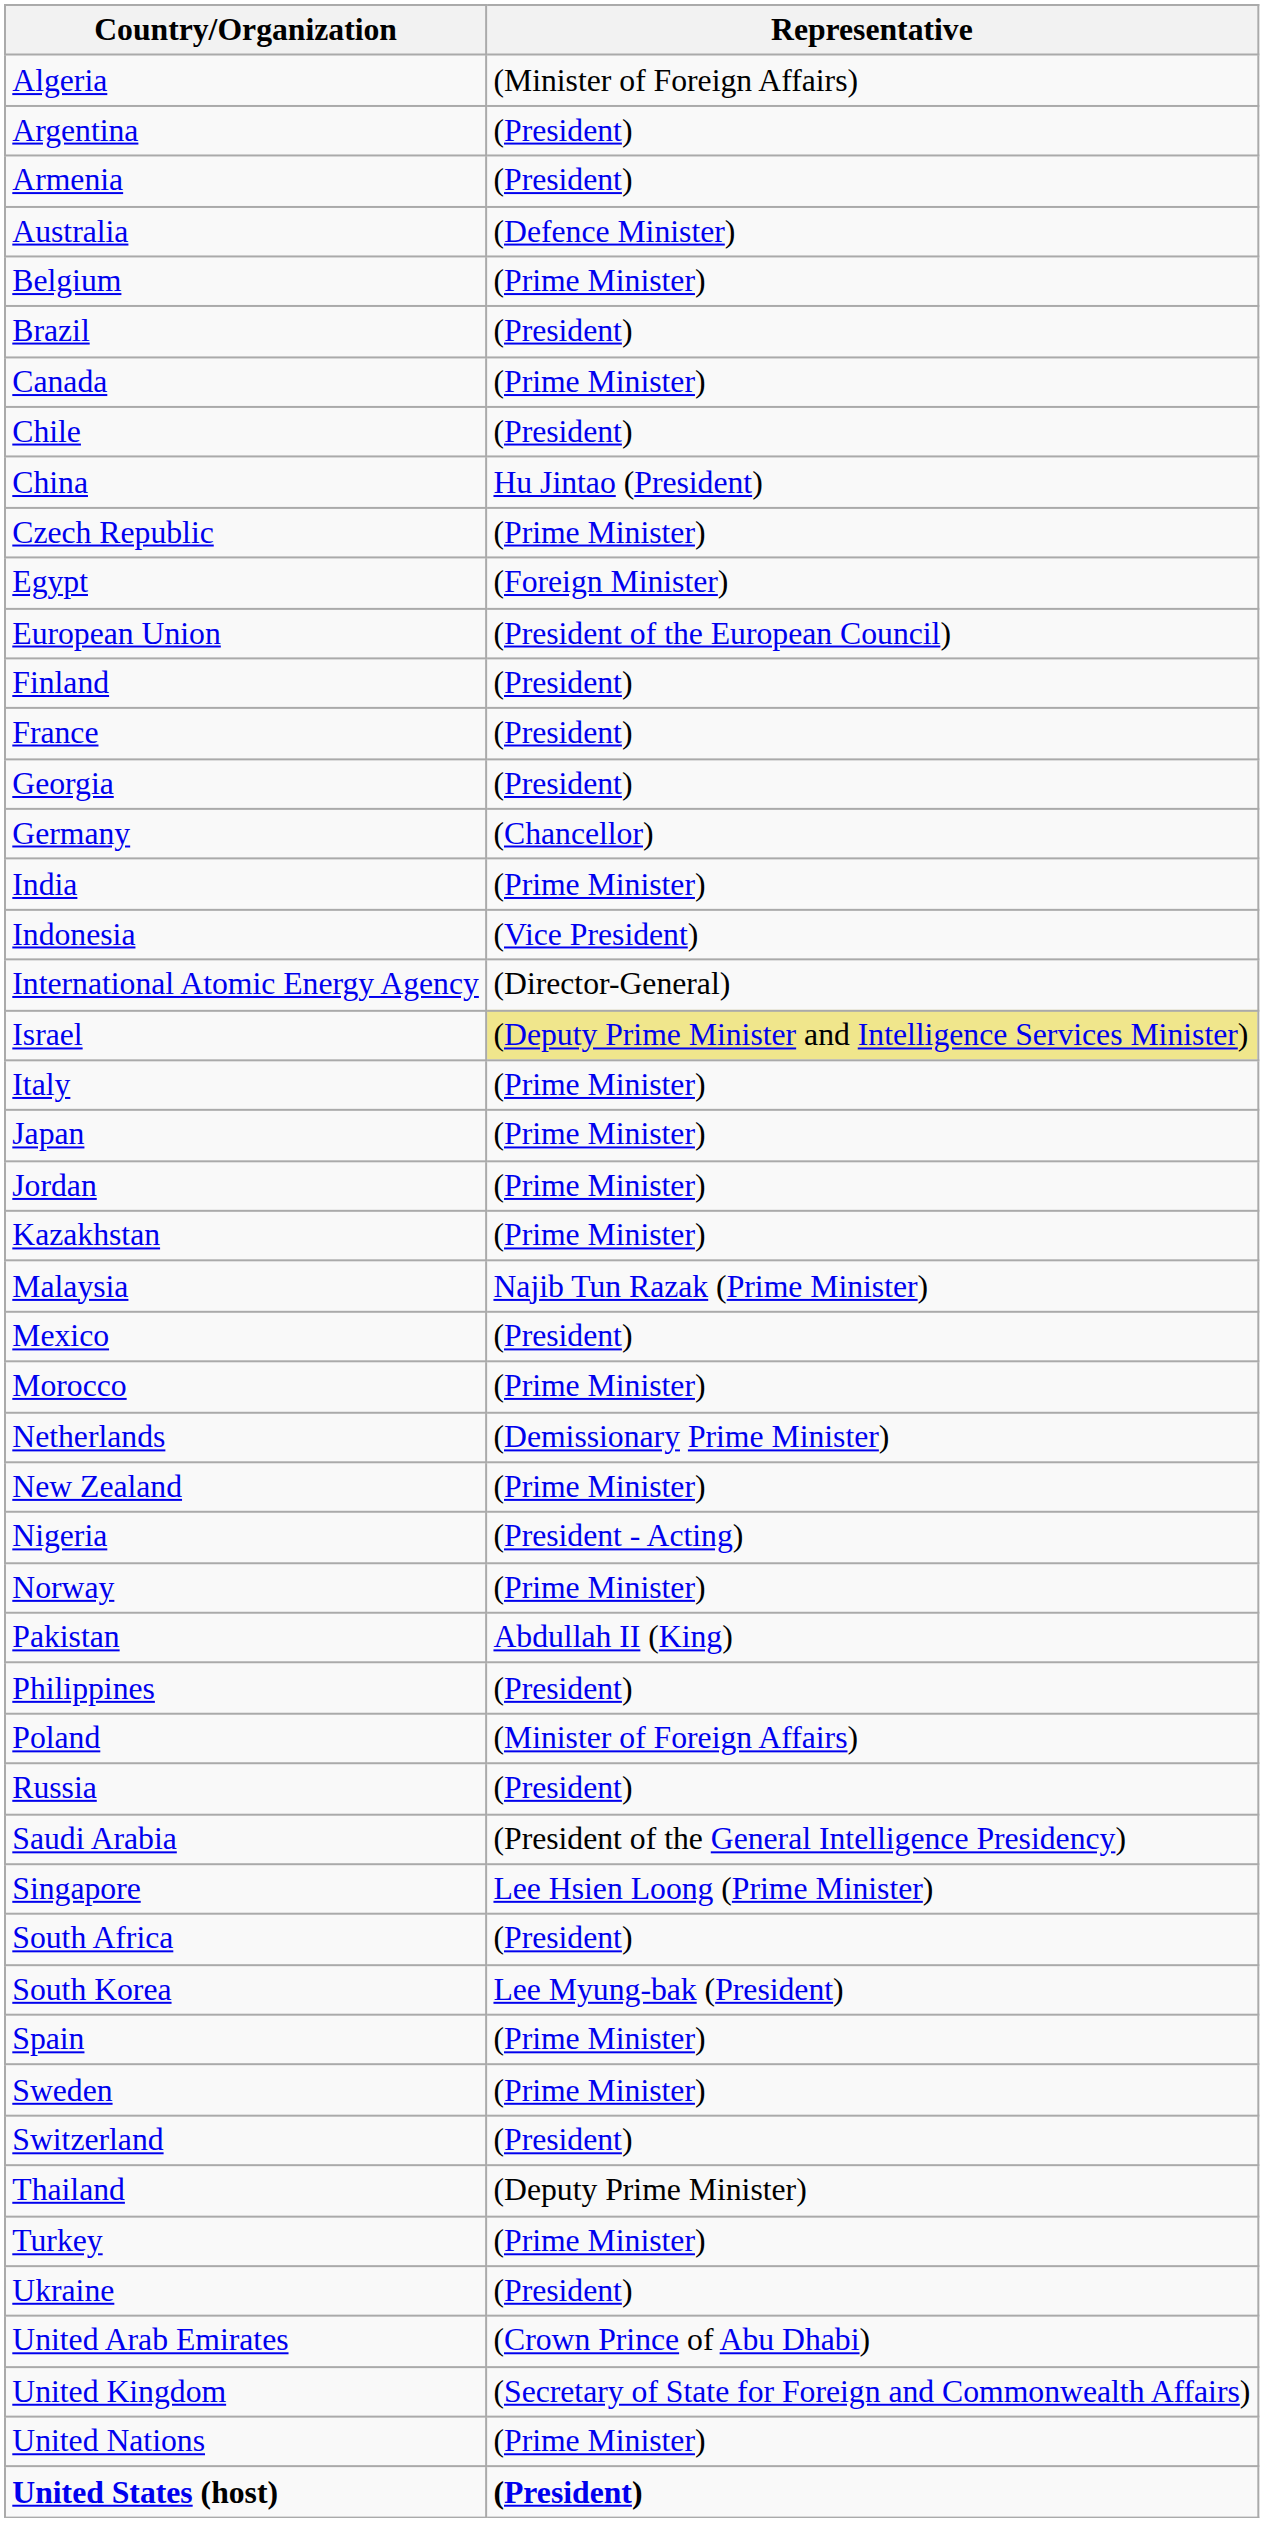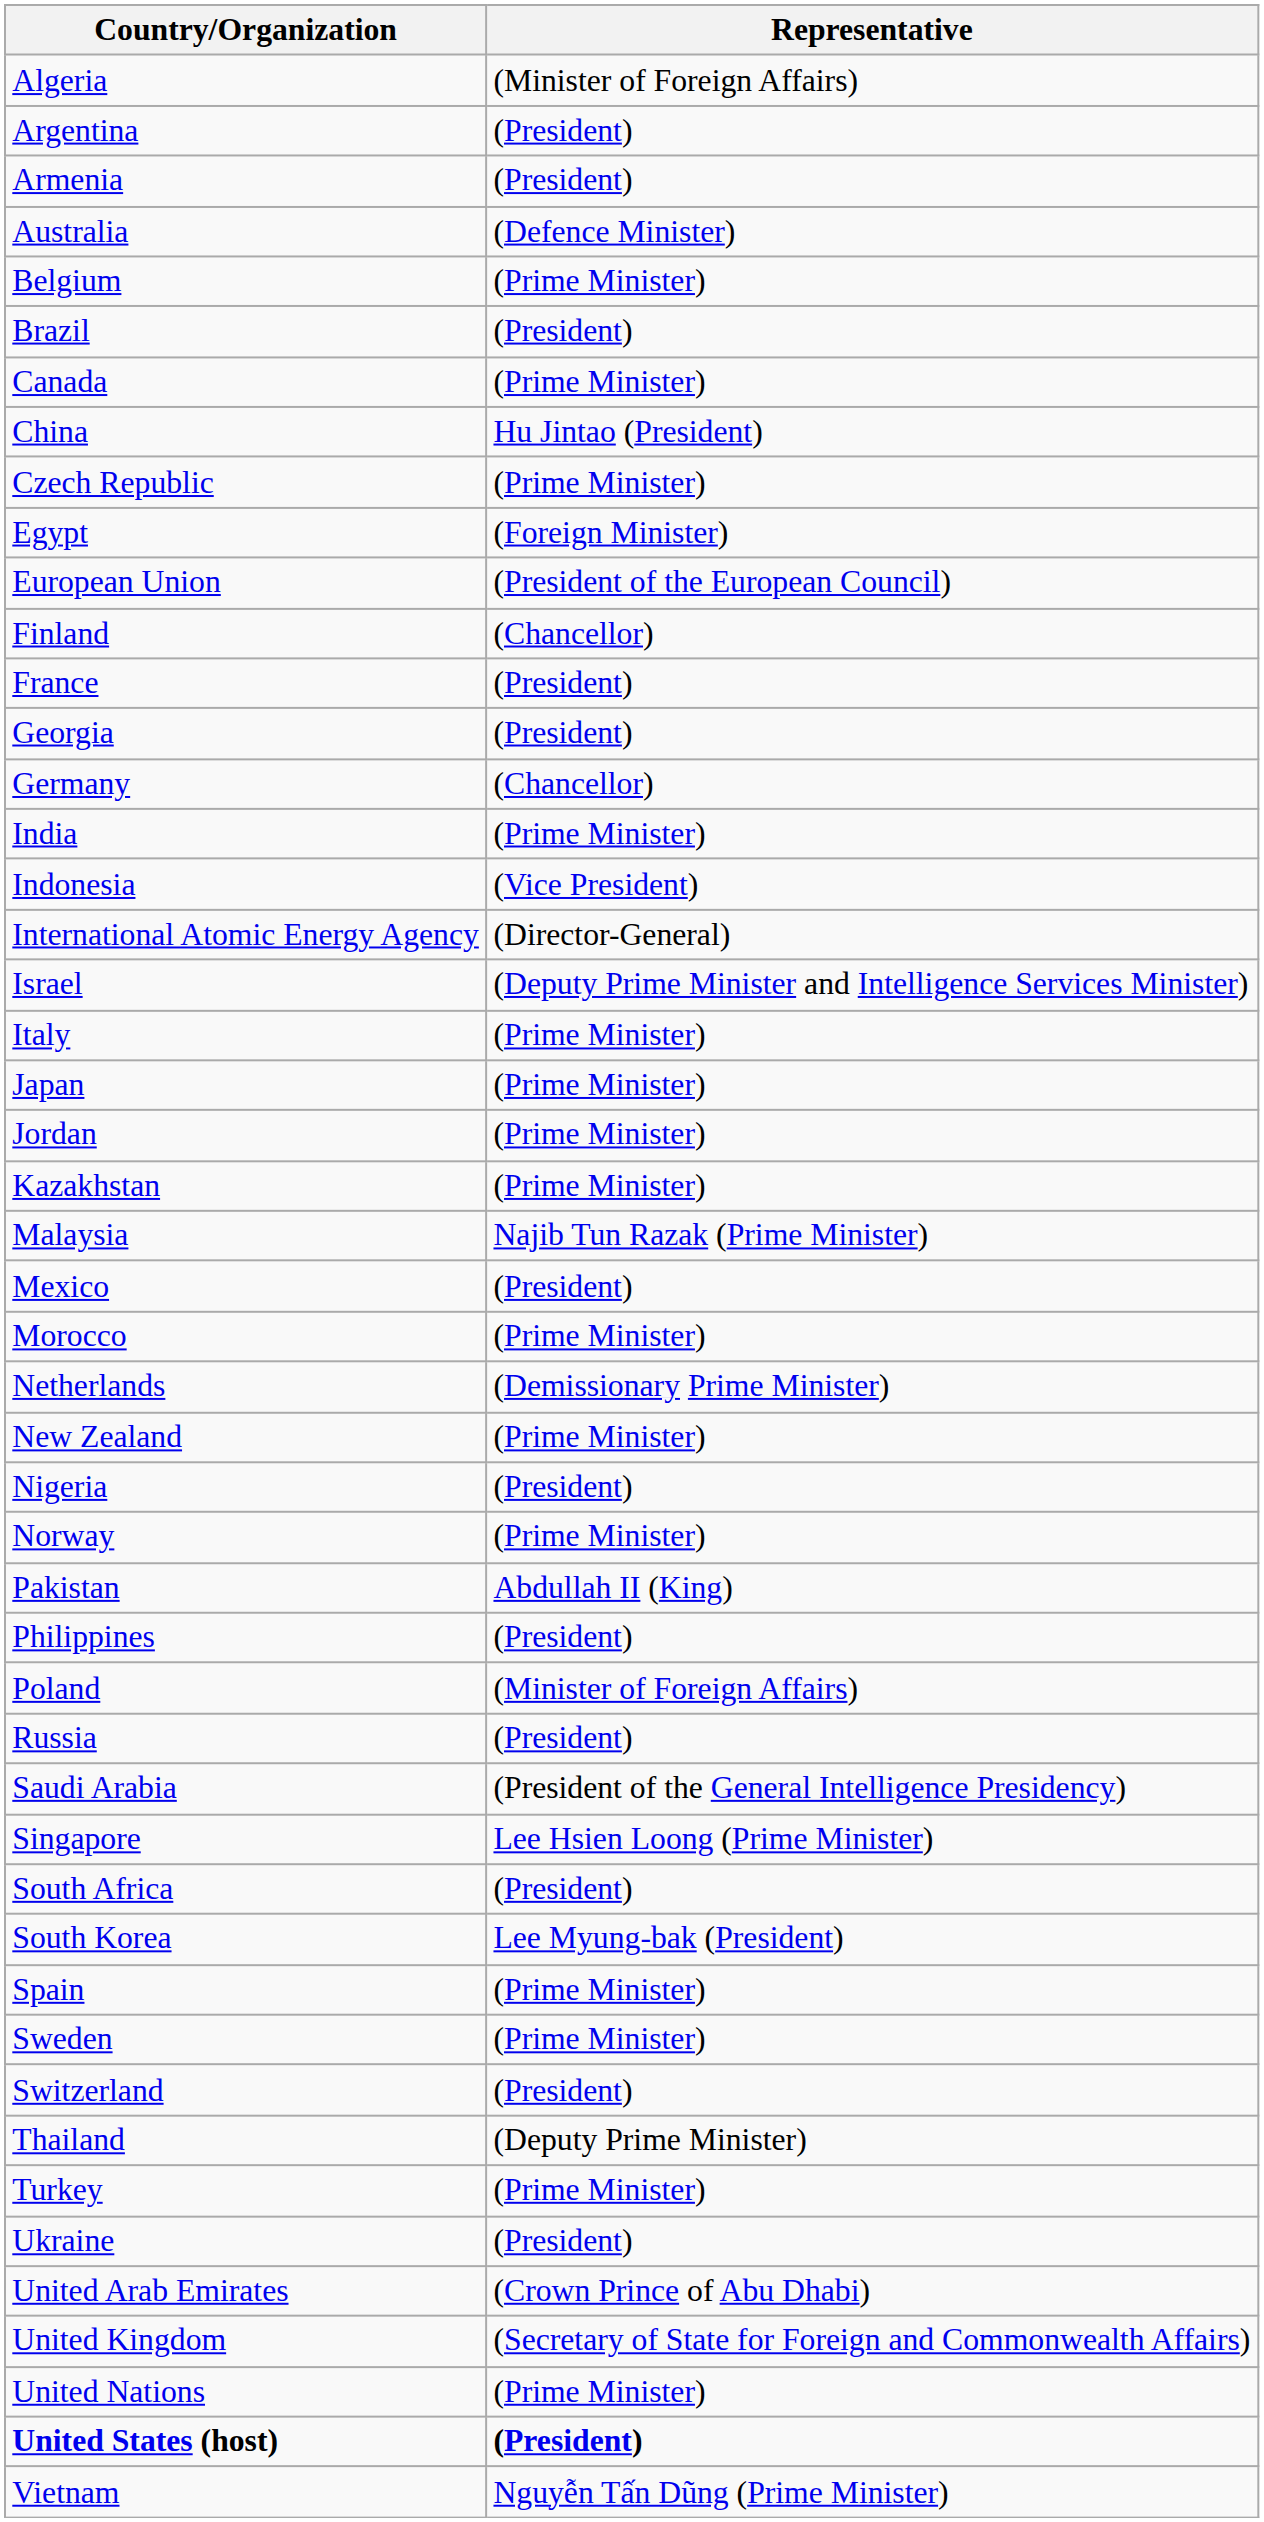- row: Chile | (President)
Finland | Representative: (President) -> (Chancellor)
Israel | Representative: khaki background -> no background
Nigeria | Representative: (President - Acting) -> (President)
+ row: Vietnam | Nguyễn Tấn Dũng (Prime Minister)
